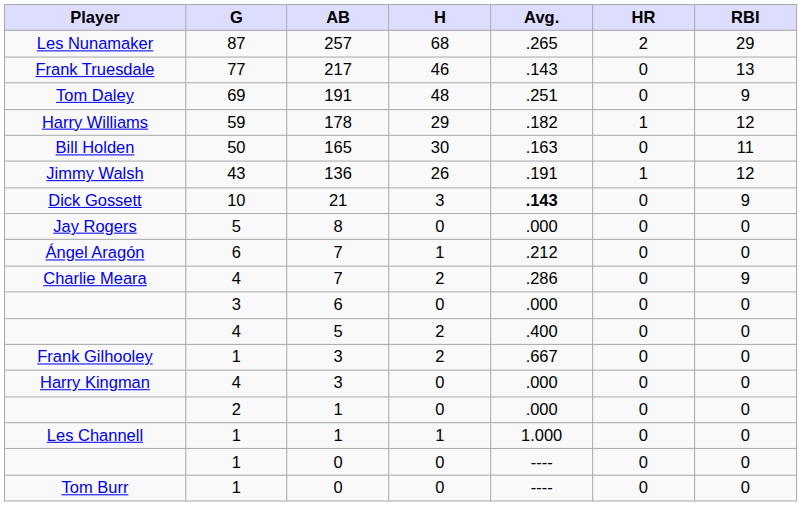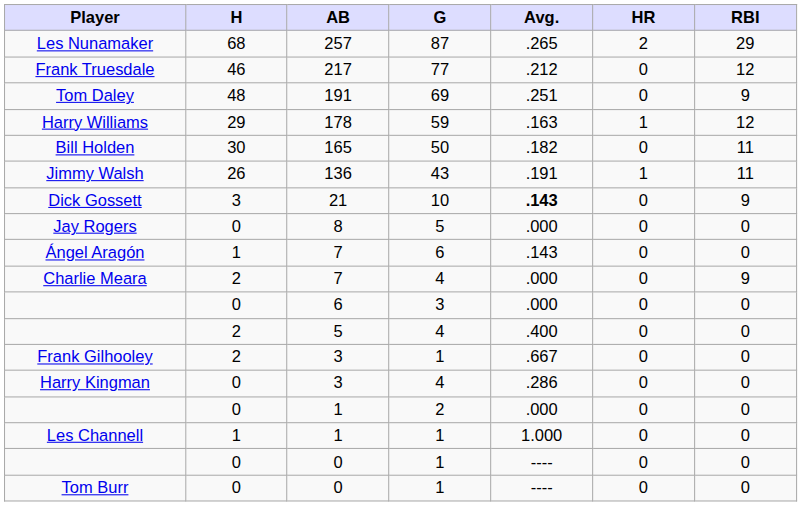columns swapped: G <-> H
Frank Truesdale | Avg.: .143 -> .212
Frank Truesdale | RBI: 13 -> 12
Harry Williams | Avg.: .182 -> .163
Bill Holden | Avg.: .163 -> .182
Jimmy Walsh | RBI: 12 -> 11
Ángel Aragón | Avg.: .212 -> .143
Charlie Meara | Avg.: .286 -> .000
Harry Kingman | Avg.: .000 -> .286
